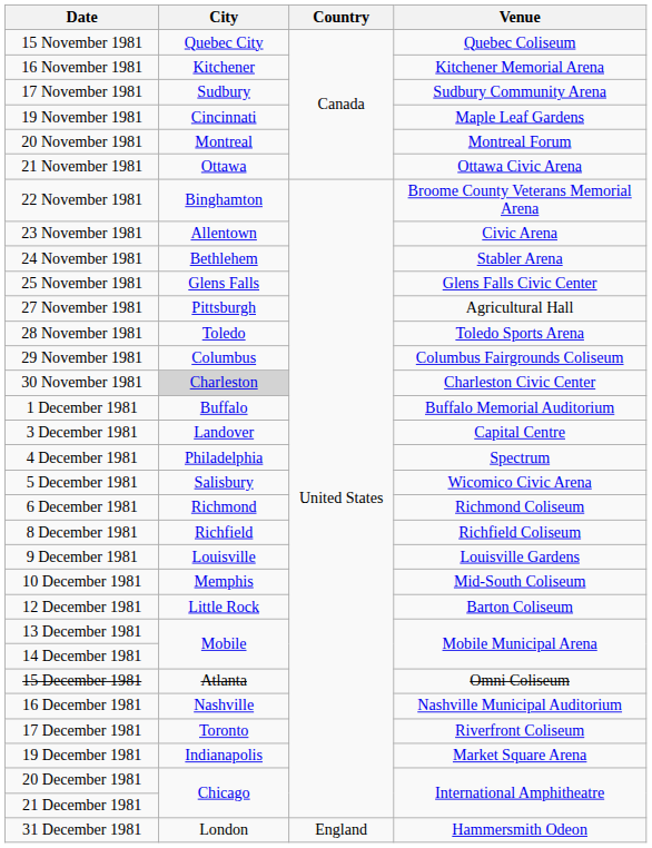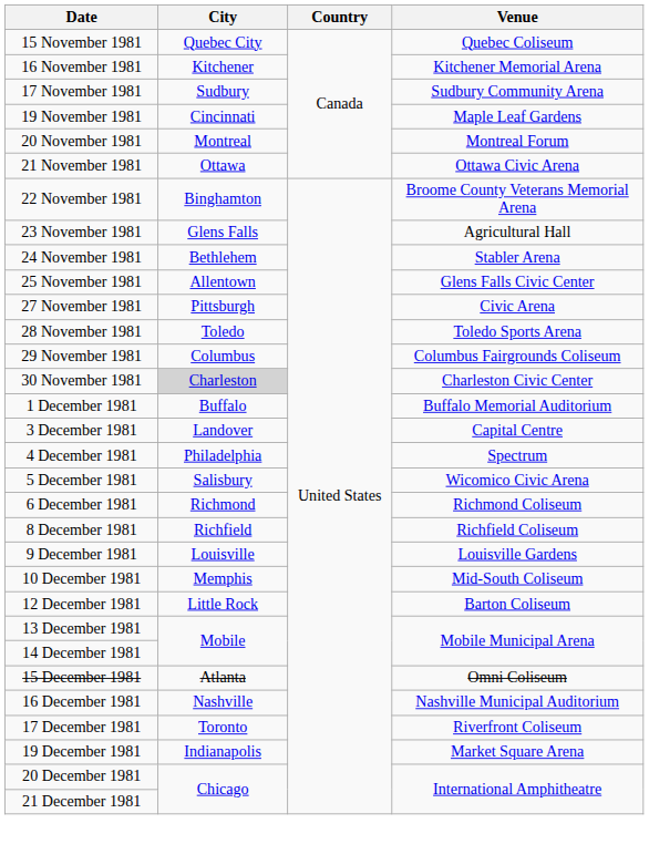23 November 1981 | City: Allentown -> Glens Falls
23 November 1981 | Venue: Civic Arena -> Agricultural Hall
25 November 1981 | City: Glens Falls -> Allentown
27 November 1981 | Venue: Agricultural Hall -> Civic Arena
- row: 31 December 1981 | London | England | Hammersmith Odeon
